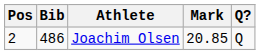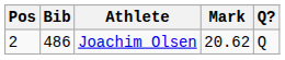Joachim Olsen | Mark: 20.85 -> 20.62
